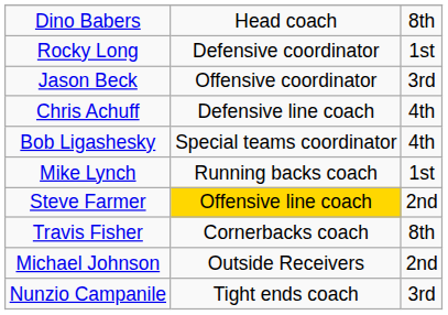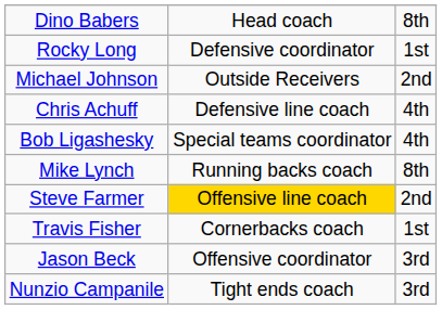rows swapped: Jason Beck <-> Michael Johnson
Mike Lynch | column 3: 1st -> 8th
Travis Fisher | column 3: 8th -> 1st
